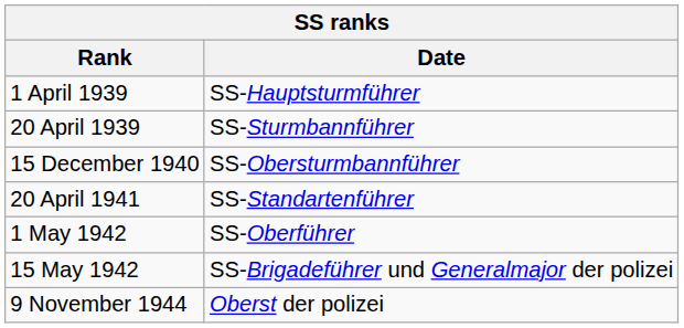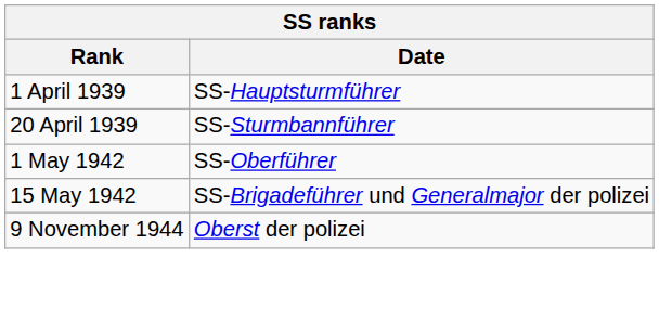- row: 15 December 1940 | SS-Obersturmbannführer
- row: 20 April 1941 | SS-Standartenführer
